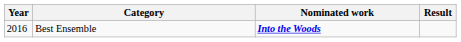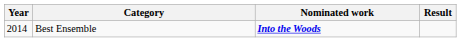Best Ensemble | Year: 2016 -> 2014
